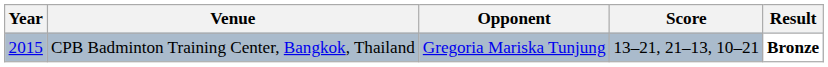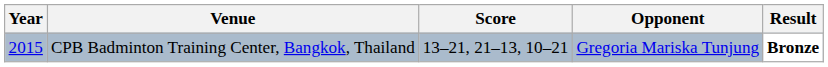columns swapped: Opponent <-> Score
